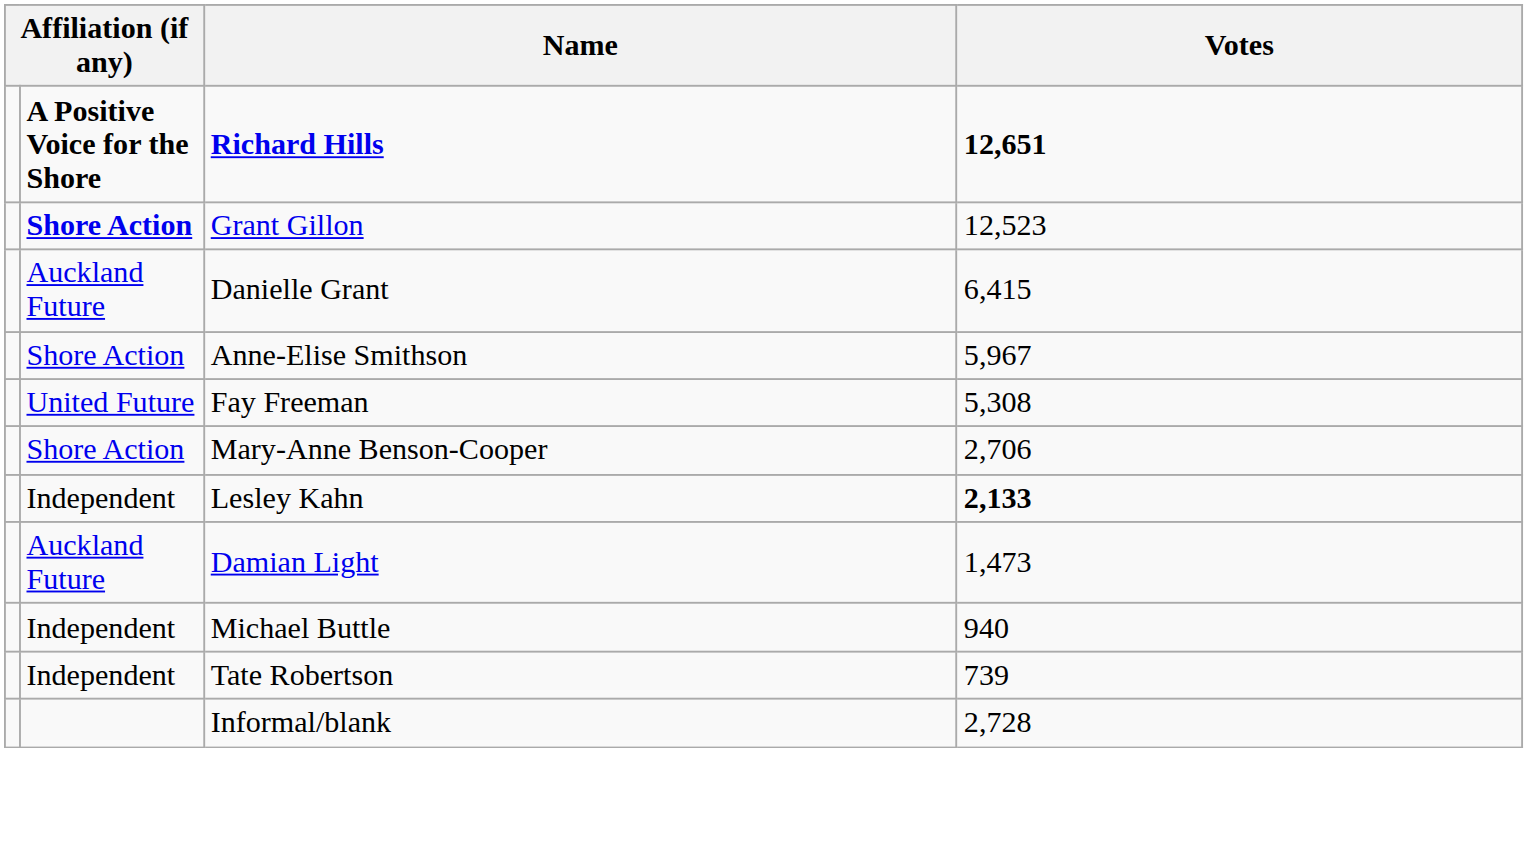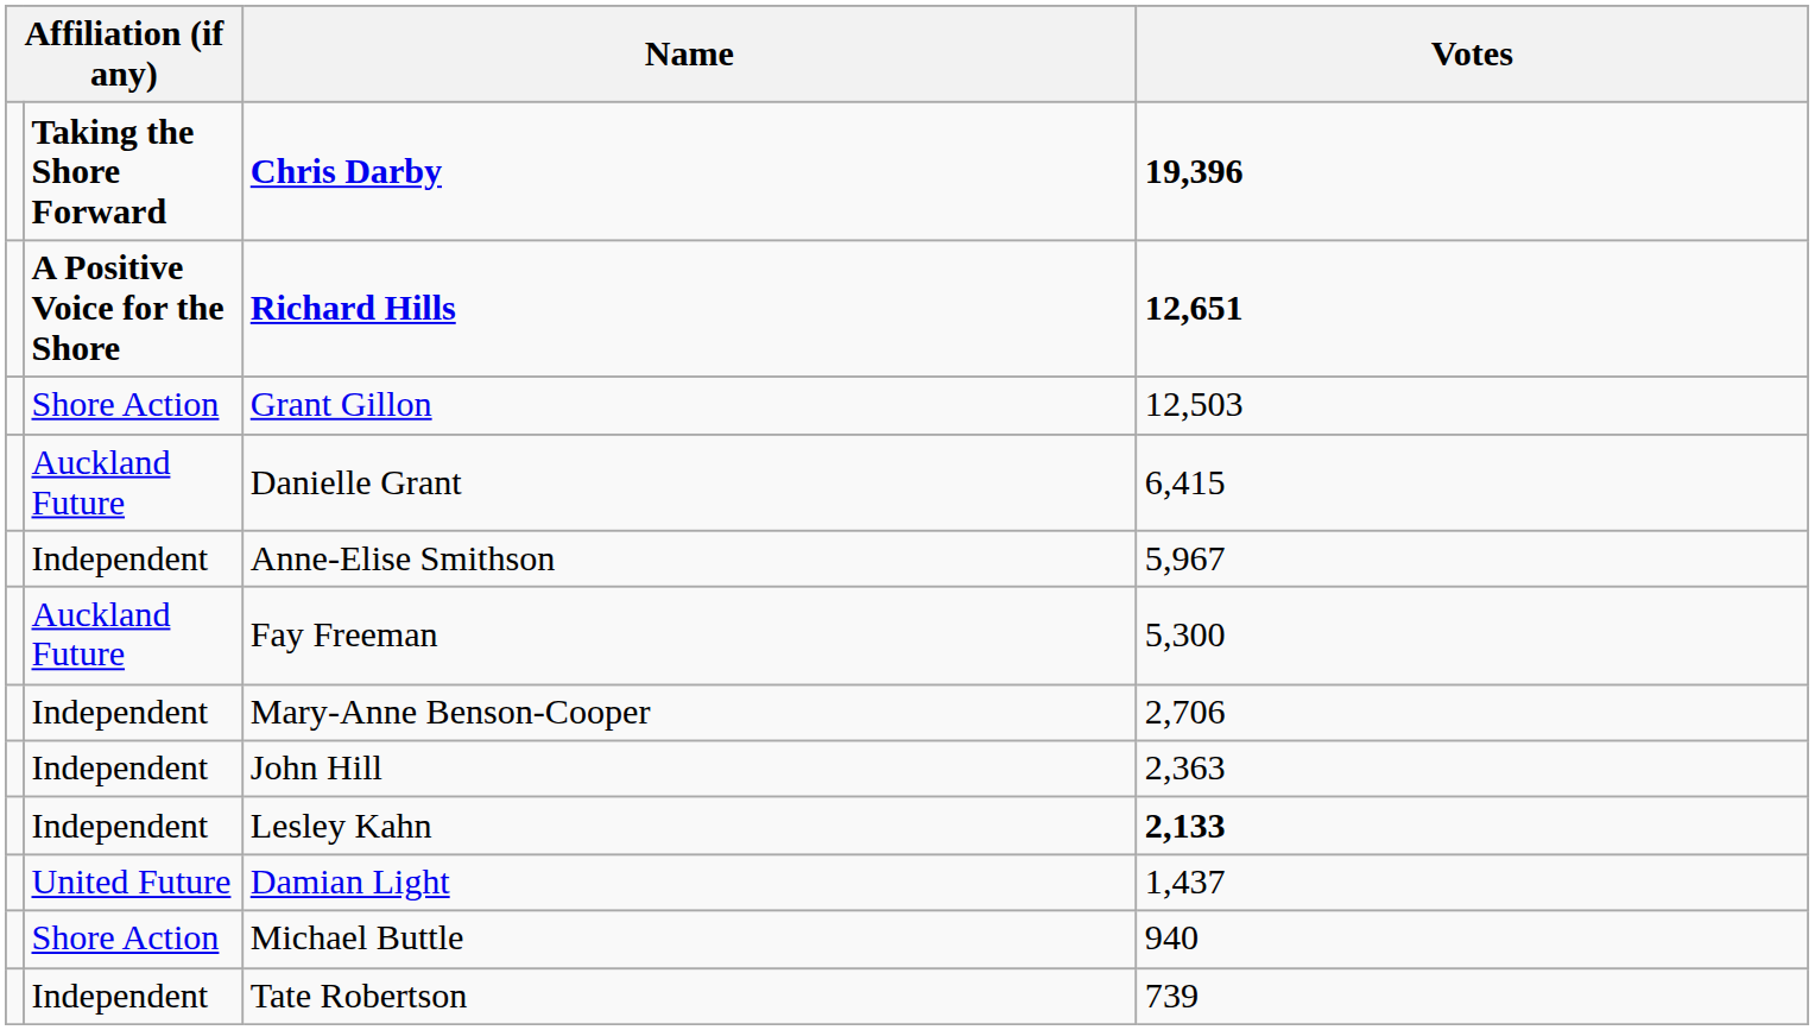+ row: Taking the Shore Forward | Chris Darby | 19,396
Grant Gillon | column 2: bold -> normal
Grant Gillon | Votes: 12,523 -> 12,503
Anne-Elise Smithson | column 2: Shore Action -> Independent
Fay Freeman | column 2: United Future -> Auckland Future
Fay Freeman | Votes: 5,308 -> 5,300
Mary-Anne Benson-Cooper | column 2: Shore Action -> Independent
+ row: Independent | John Hill | 2,363
Damian Light | column 2: Auckland Future -> United Future
Damian Light | Votes: 1,473 -> 1,437
Michael Buttle | column 2: Independent -> Shore Action
- row: Informal/blank | 2,728
